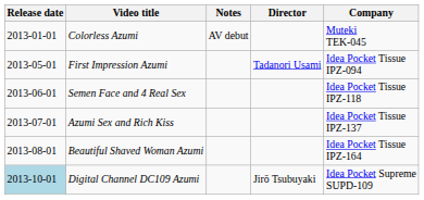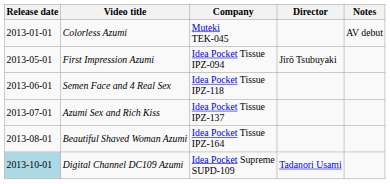columns swapped: Company <-> Notes
First Impression Azumi | Director: Tadanori Usami -> Jirō Tsubuyaki
Digital Channel DC109 Azumi | Director: Jirō Tsubuyaki -> Tadanori Usami
